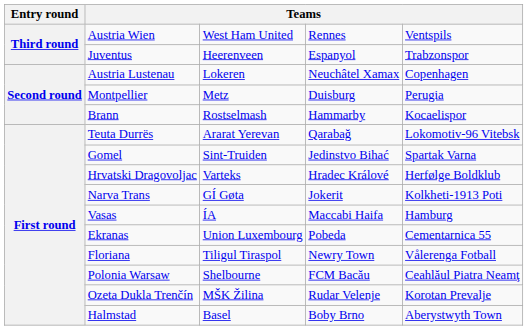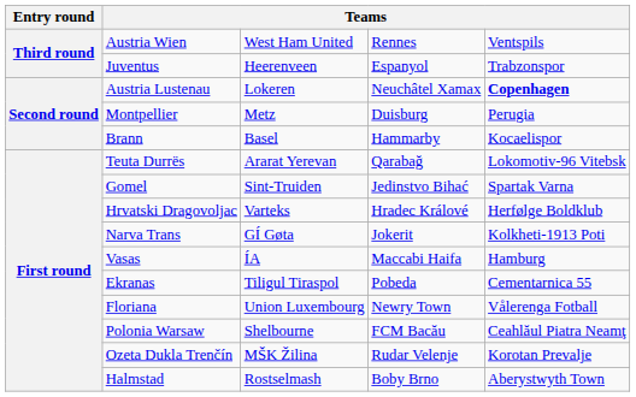Austria Lustenau | column 6: normal -> bold
Brann | column 4: Rostselmash -> Basel
Ekranas | column 4: Union Luxembourg -> Tiligul Tiraspol
Floriana | column 4: Tiligul Tiraspol -> Union Luxembourg
Halmstad | column 4: Basel -> Rostselmash
